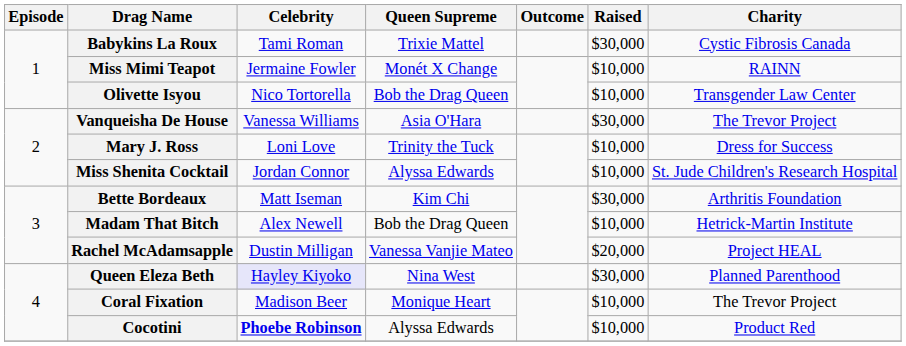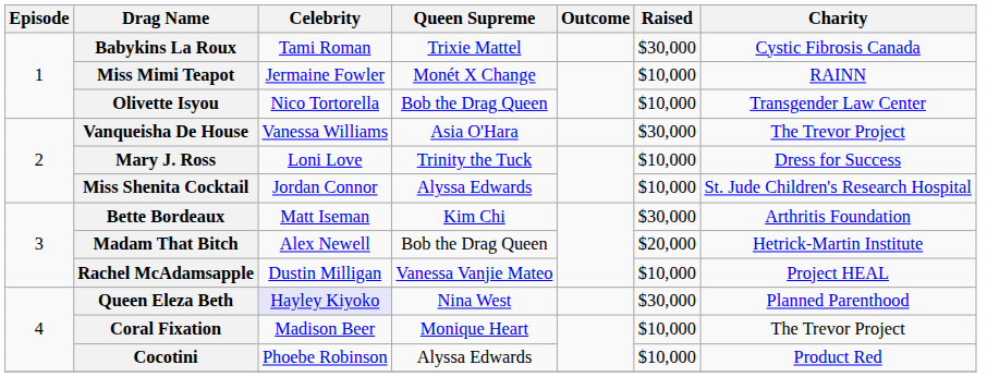Madam That Bitch | Raised: $10,000 -> $20,000
Rachel McAdamsapple | Raised: $20,000 -> $10,000
Cocotini | Celebrity: bold -> normal
